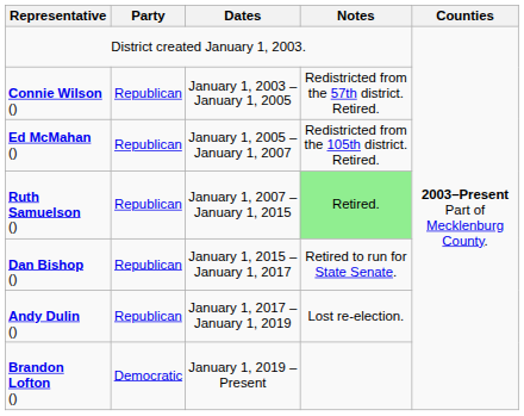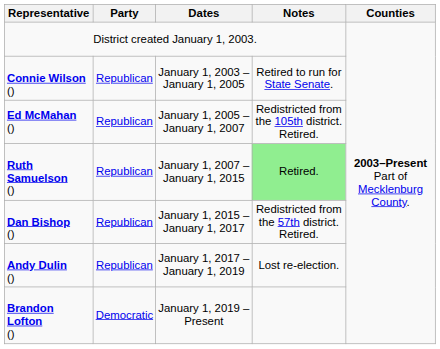Connie Wilson () | Notes: Redistricted from the 57th district. Retired. -> Retired to run for State Senate.
Dan Bishop () | Notes: Retired to run for State Senate. -> Redistricted from the 57th district. Retired.
